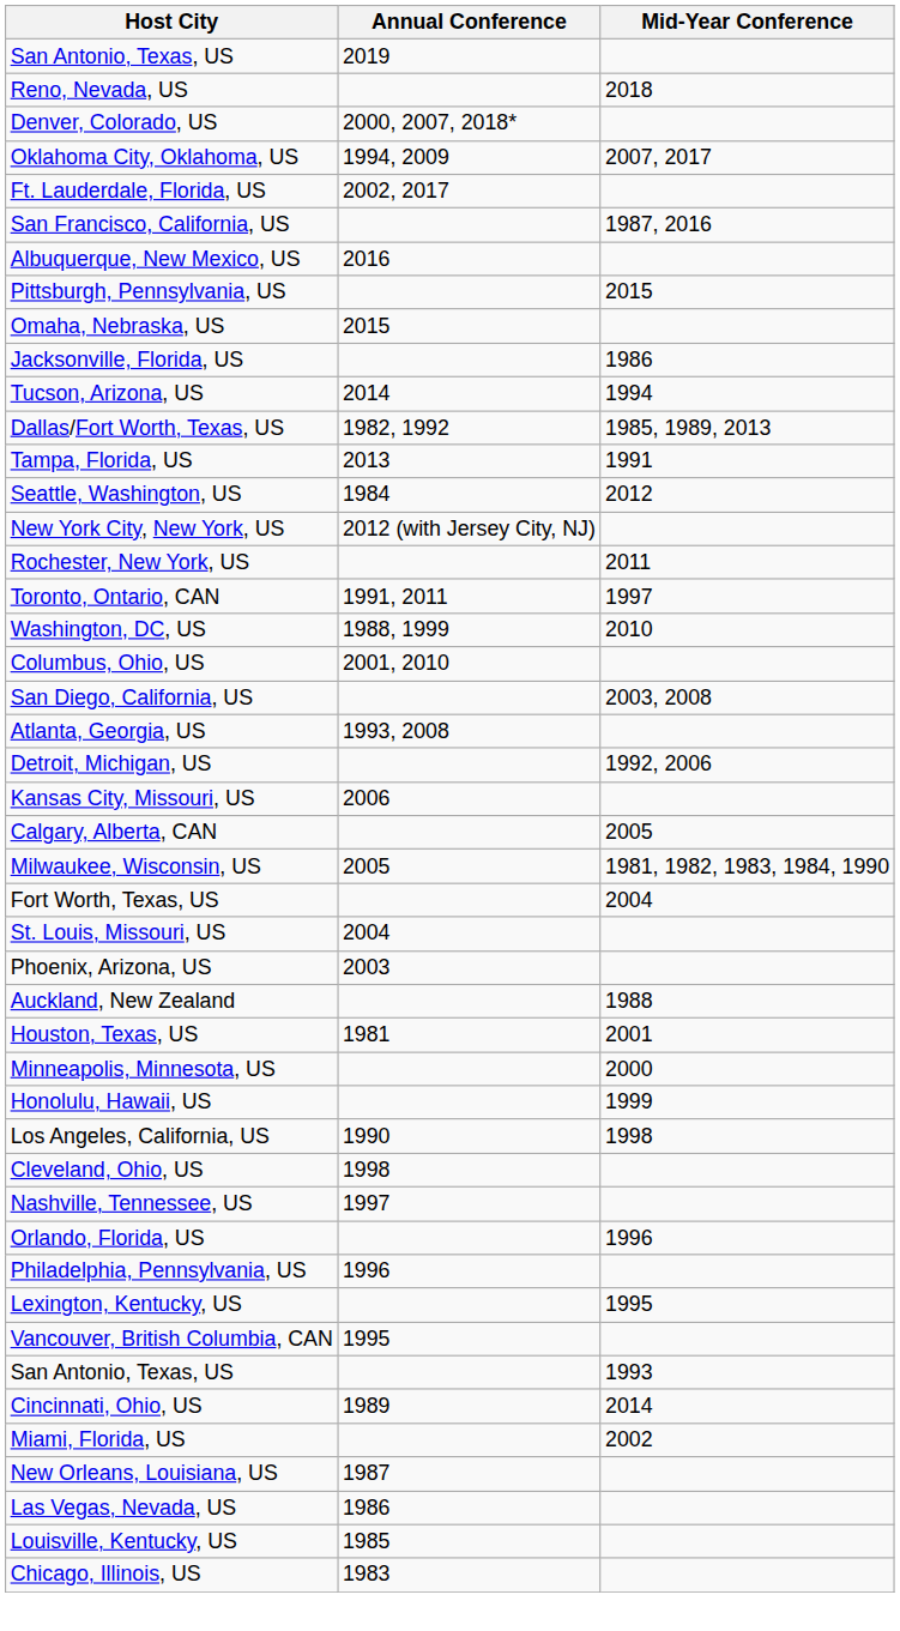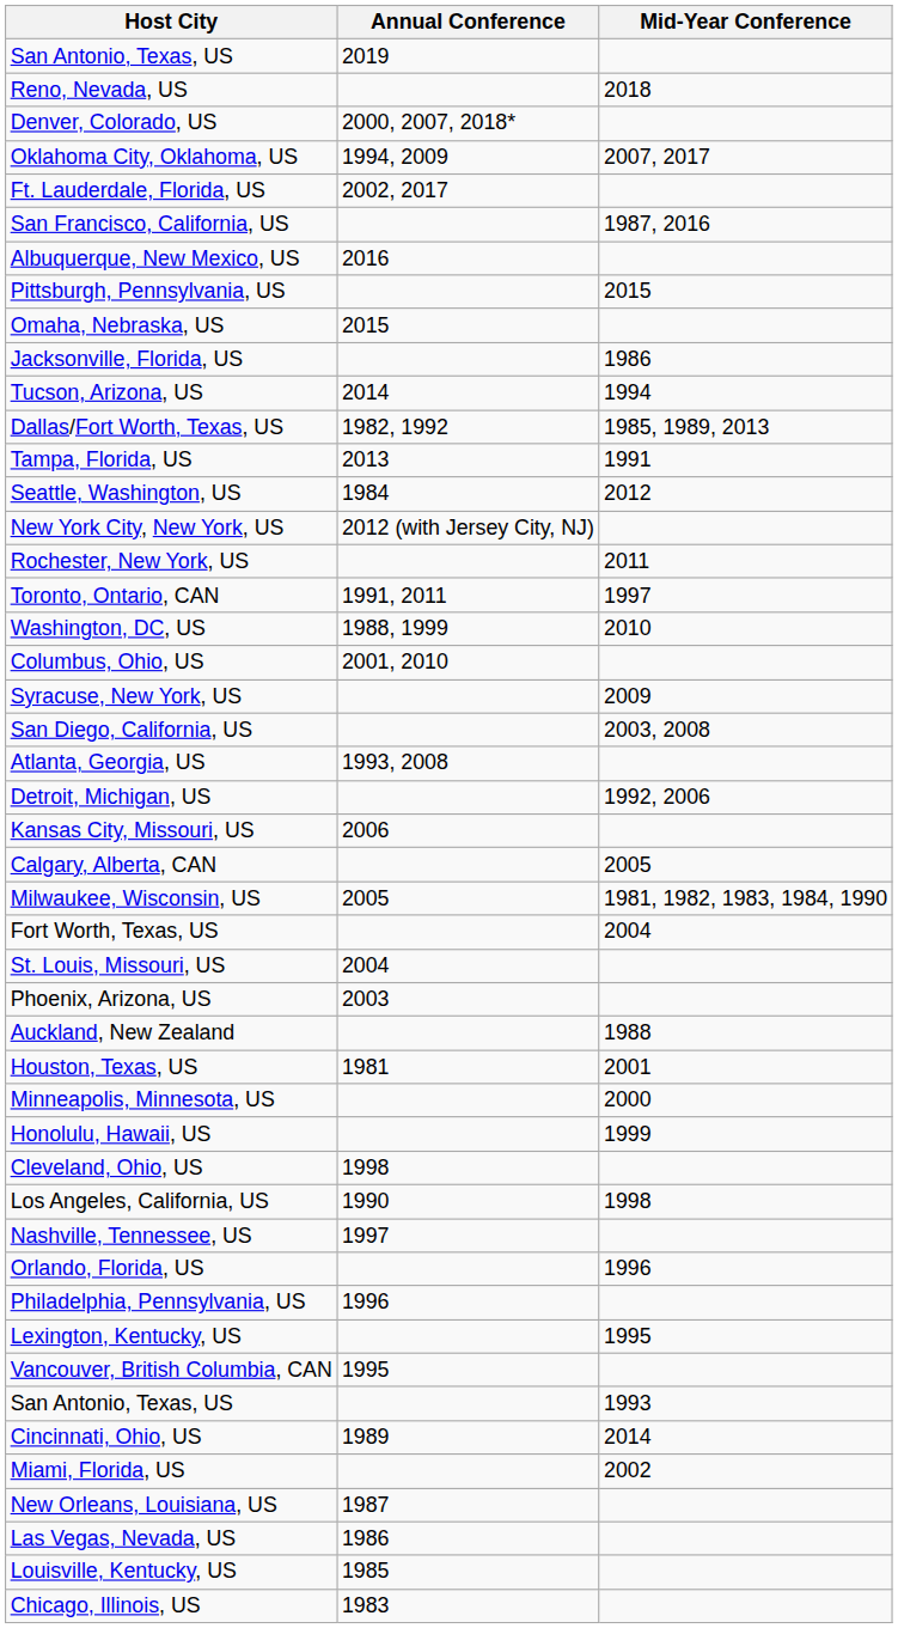+ row: Syracuse, New York, US | 2009
rows swapped: Los Angeles, California, US <-> Cleveland, Ohio, US
